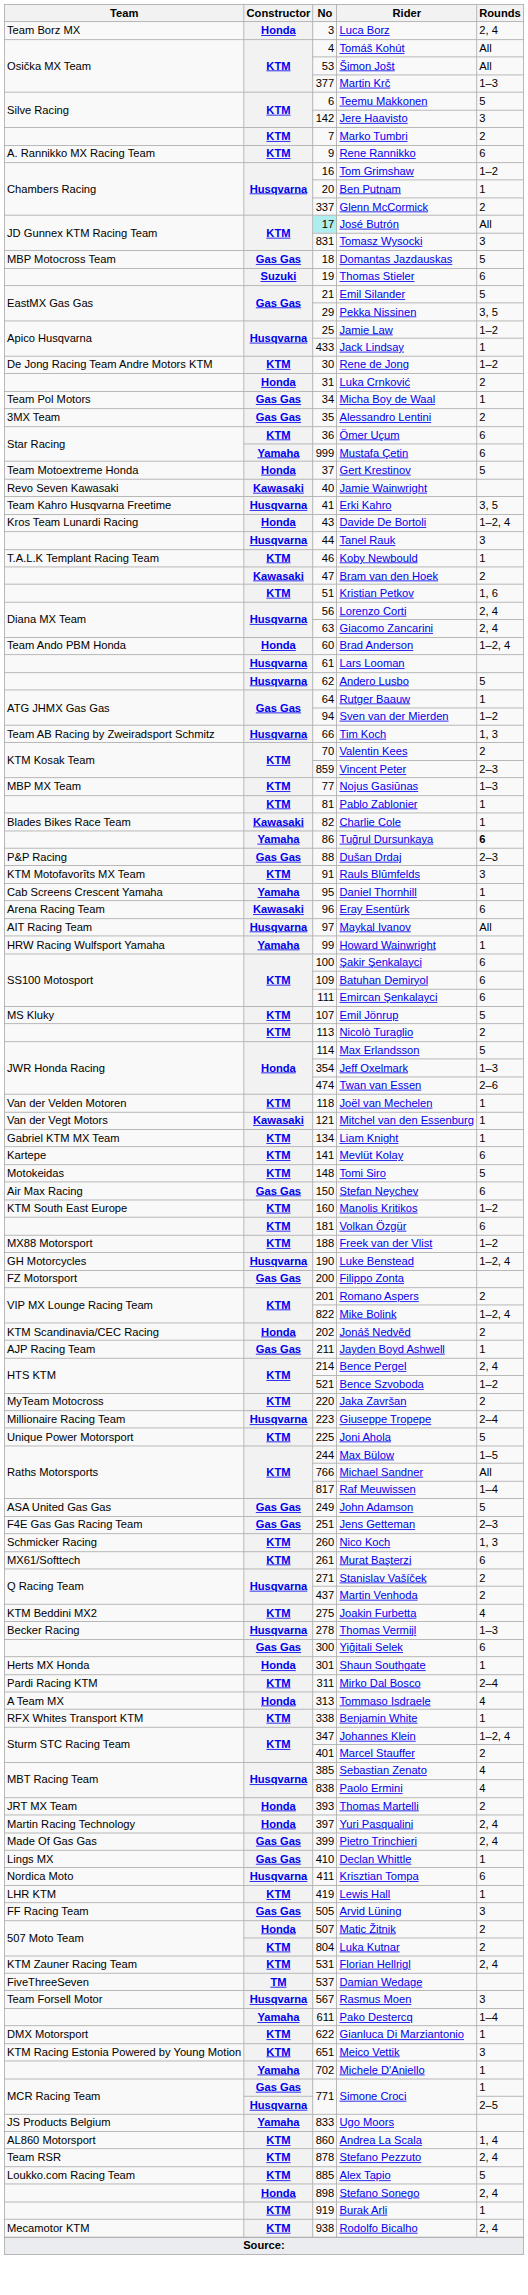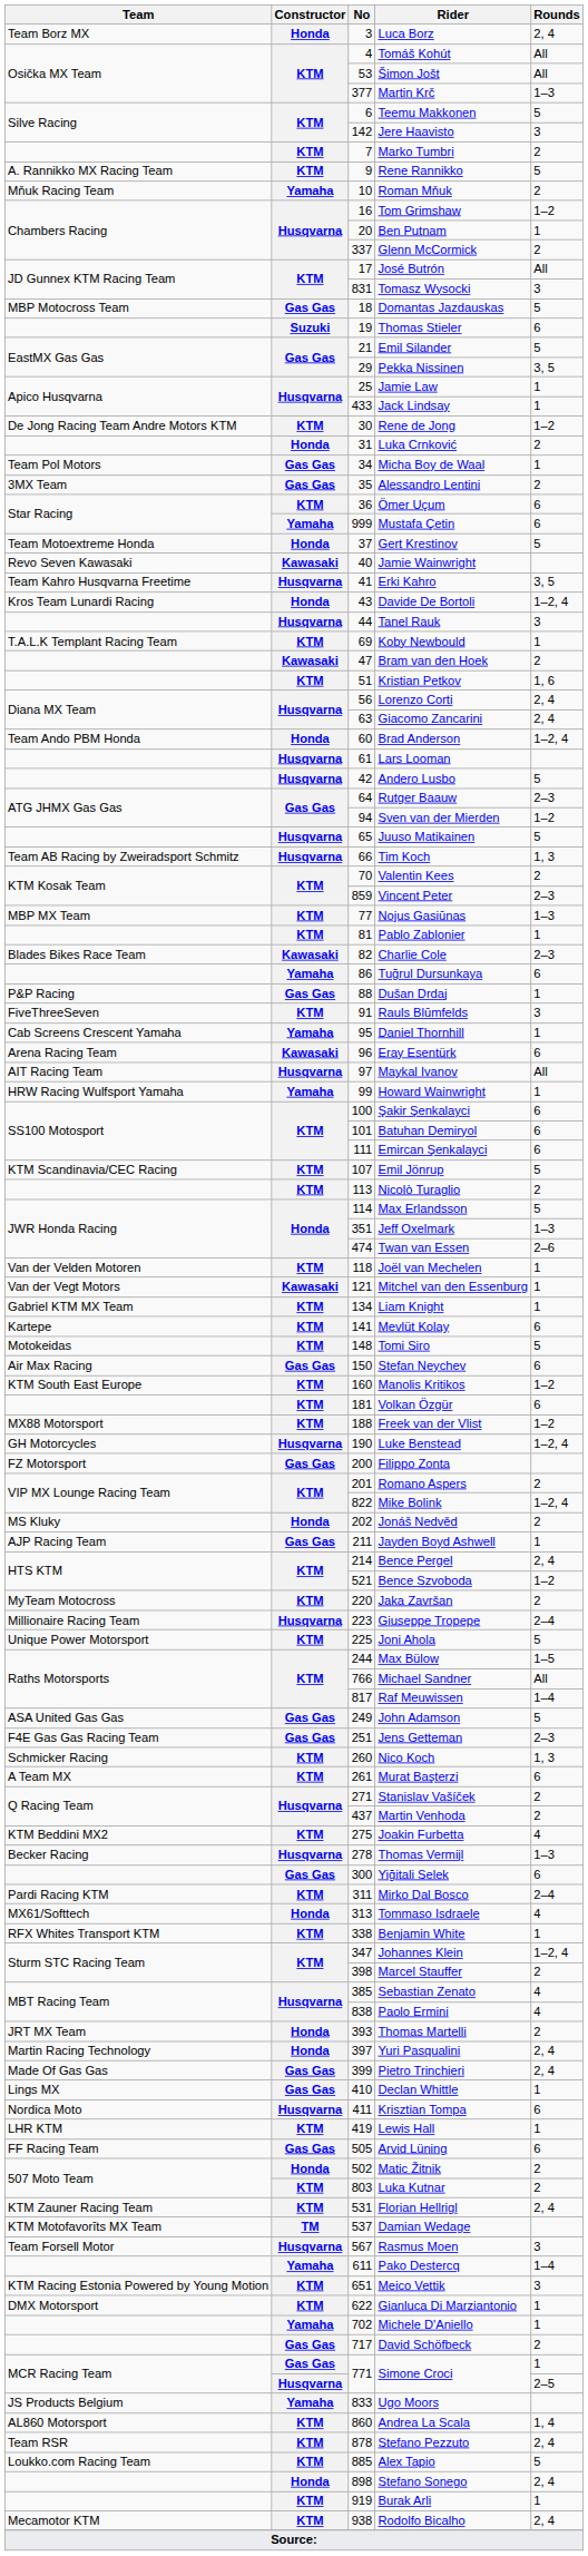Rene Rannikko | Rounds: 6 -> 5
+ row: Mňuk Racing Team | Yamaha | 10 | Roman Mňuk | 2
José Butrón | No: paleturquoise background -> no background
Jamie Law | Rounds: 1–2 -> 1
Koby Newbould | No: 46 -> 69
Andero Lusbo | No: 62 -> 42
Rutger Baauw | Rounds: 1 -> 2–3
+ row: Husqvarna | 65 | Juuso Matikainen | 5
Charlie Cole | Rounds: 1 -> 2–3
Tuğrul Dursunkaya | Rounds: bold -> normal
Dušan Drdaj | Rounds: 2–3 -> 1
Rauls Blūmfelds | Team: KTM Motofavorīts MX Team -> FiveThreeSeven
Batuhan Demiryol | No: 109 -> 101
Emil Jönrup | Team: MS Kluky -> KTM Scandinavia/CEC Racing
Jeff Oxelmark | No: 354 -> 351
Jonáš Nedvěd | Team: KTM Scandinavia/CEC Racing -> MS Kluky
Murat Başterzi | Team: MX61/Softtech -> A Team MX
- row: Herts MX Honda | Honda | 301 | Shaun Southgate | 1
Tommaso Isdraele | Team: A Team MX -> MX61/Softtech
Marcel Stauffer | No: 401 -> 398
Arvid Lüning | Rounds: 3 -> 6
Matic Žitnik | No: 507 -> 502
Luka Kutnar | No: 804 -> 803
Damian Wedage | Team: FiveThreeSeven -> KTM Motofavorīts MX Team
rows swapped: Gianluca Di Marziantonio <-> Meico Vettik
+ row: Gas Gas | 717 | David Schöfbeck | 2
